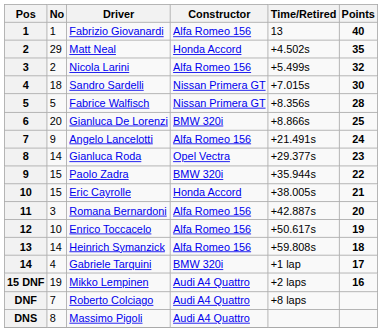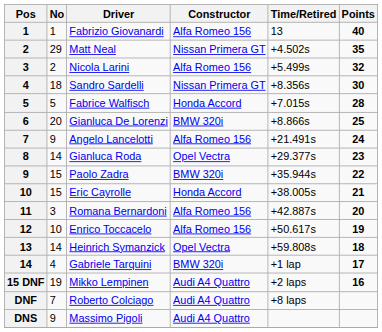Matt Neal | Constructor: Honda Accord -> Nissan Primera GT
Sandro Sardelli | Time/Retired: +7.015s -> +8.356s
Fabrice Walfisch | Constructor: Nissan Primera GT -> Honda Accord
Fabrice Walfisch | Time/Retired: +8.356s -> +7.015s
Heinrich Symanzick | Constructor: Alfa Romeo 156 -> Opel Vectra
Massimo Pigoli | No: 8 -> 9
